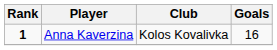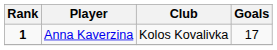Anna Kaverzina | Goals: 16 -> 17
